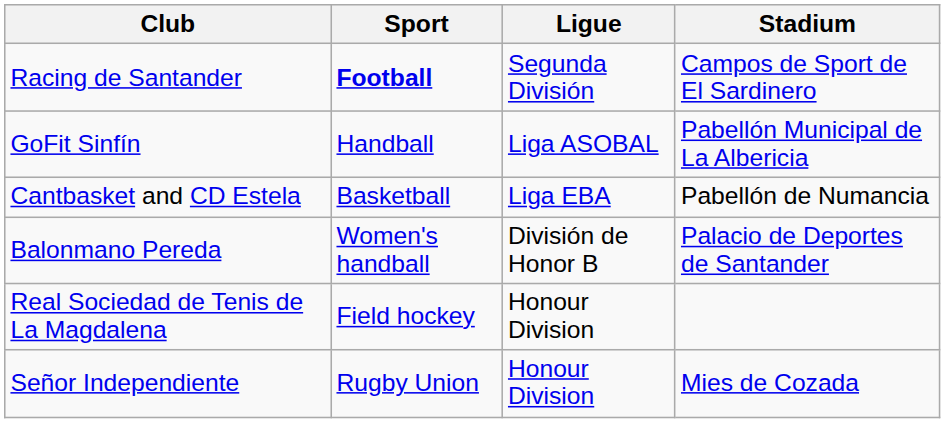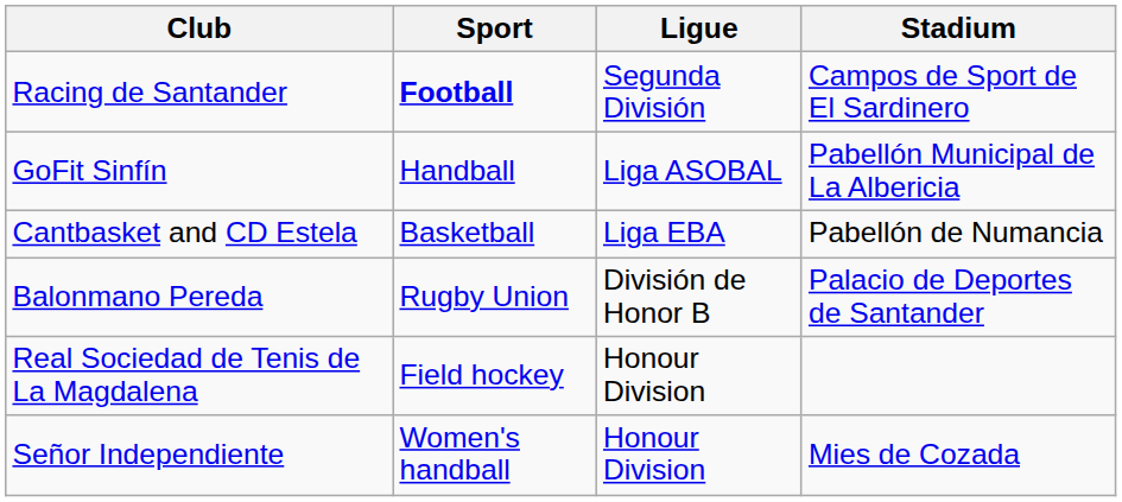Balonmano Pereda | Sport: Women's handball -> Rugby Union
Señor Independiente | Sport: Rugby Union -> Women's handball
